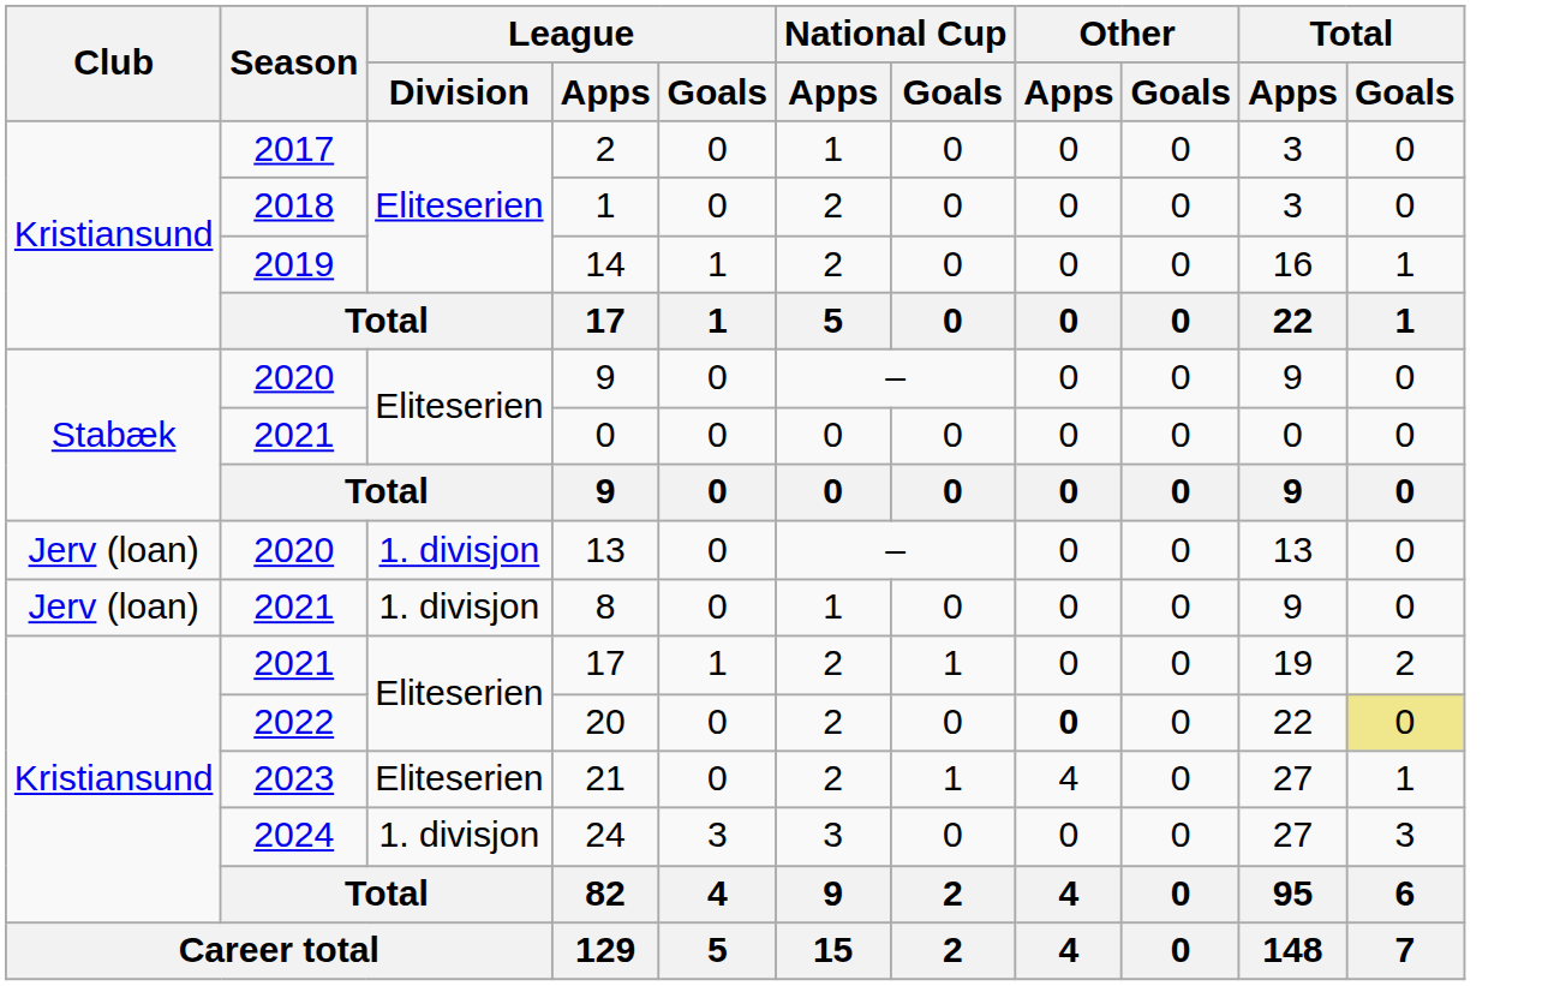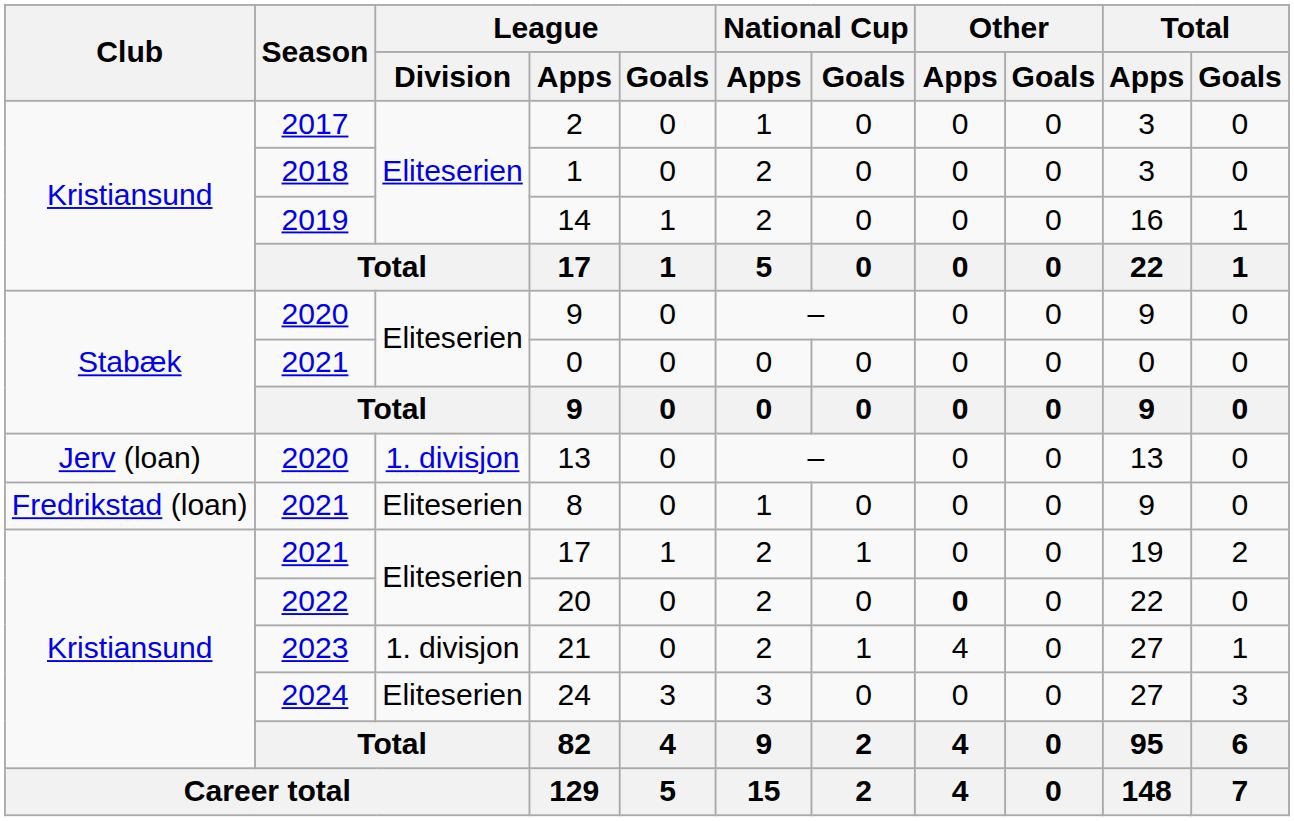8 | Club: Jerv (loan) -> Fredrikstad (loan)
8 | League / Division: 1. divisjon -> Eliteserien
20 | Total / Goals: khaki background -> no background
21 | League / Division: Eliteserien -> 1. divisjon
24 | League / Division: 1. divisjon -> Eliteserien
